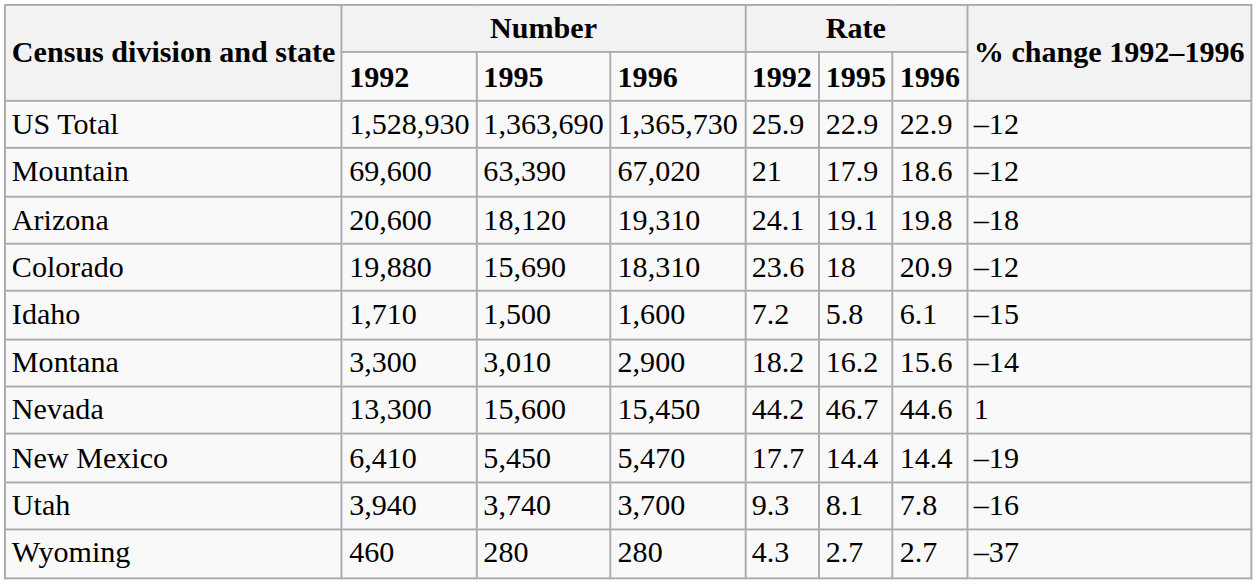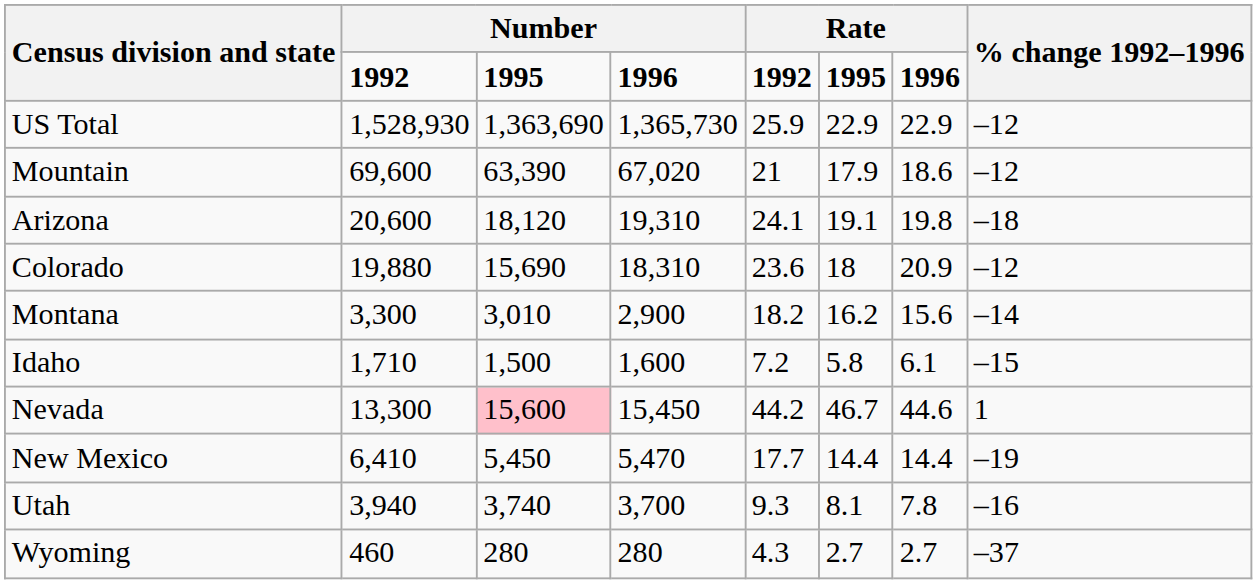rows swapped: Idaho <-> Montana
Nevada | column 3: no background -> pink background
